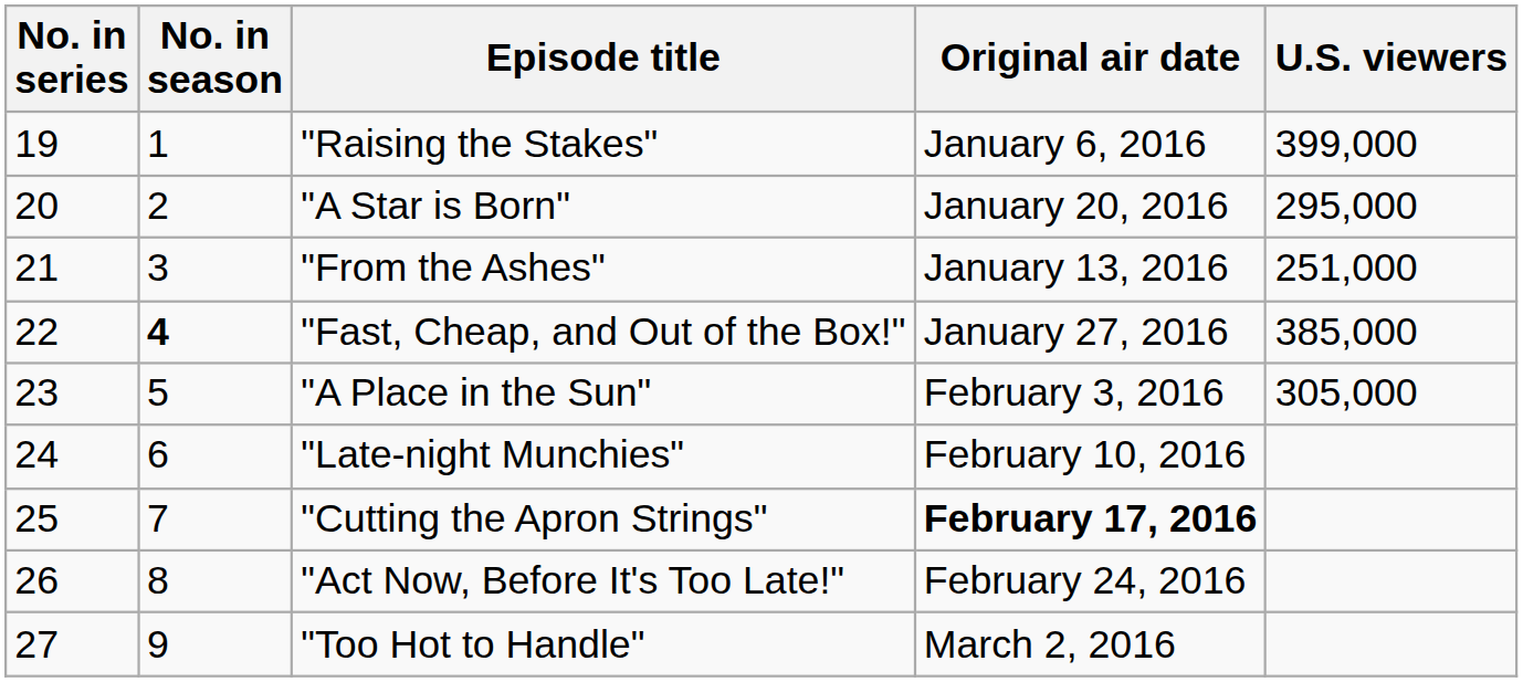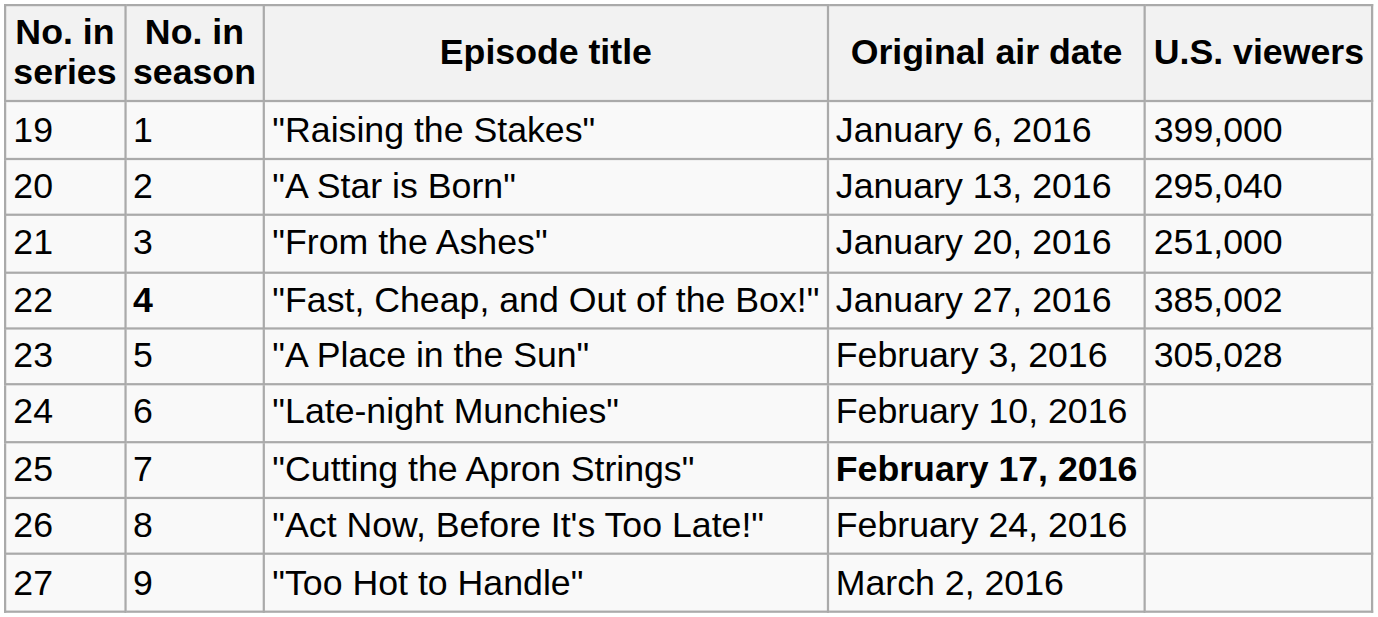"A Star is Born" | Original air date: January 20, 2016 -> January 13, 2016
"A Star is Born" | U.S. viewers: 295,000 -> 295,040
"From the Ashes" | Original air date: January 13, 2016 -> January 20, 2016
"Fast, Cheap, and Out of the Box!" | U.S. viewers: 385,000 -> 385,002
"A Place in the Sun" | U.S. viewers: 305,000 -> 305,028
